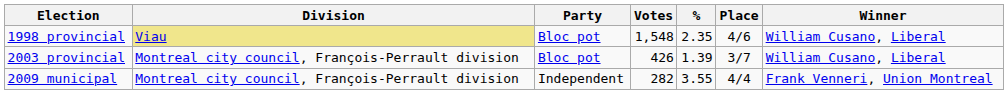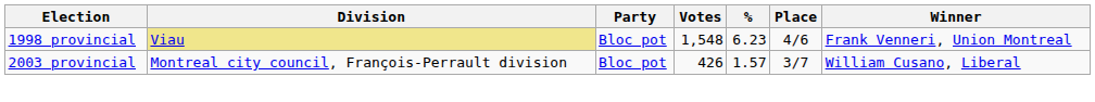1998 provincial | %: 2.35 -> 6.23
1998 provincial | Winner: William Cusano, Liberal -> Frank Venneri, Union Montreal
2003 provincial | %: 1.39 -> 1.57
- row: 2009 municipal | Montreal city council, François-Perrault division | Independent | 282 | 3.55 | 4/4 | Frank Venneri, Union Montreal
